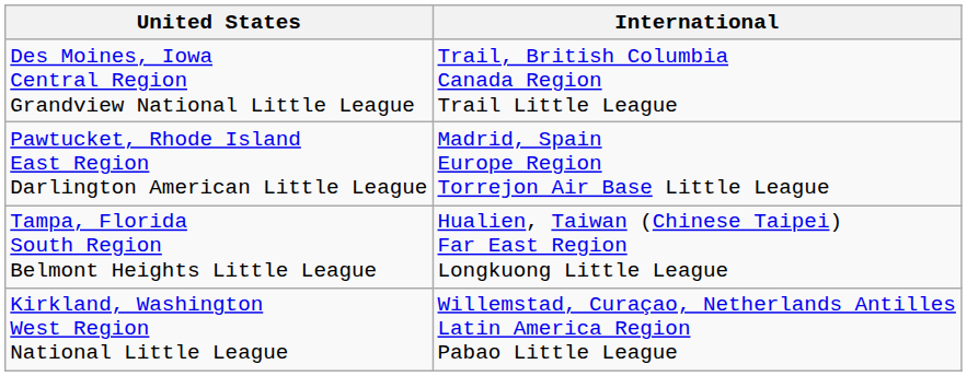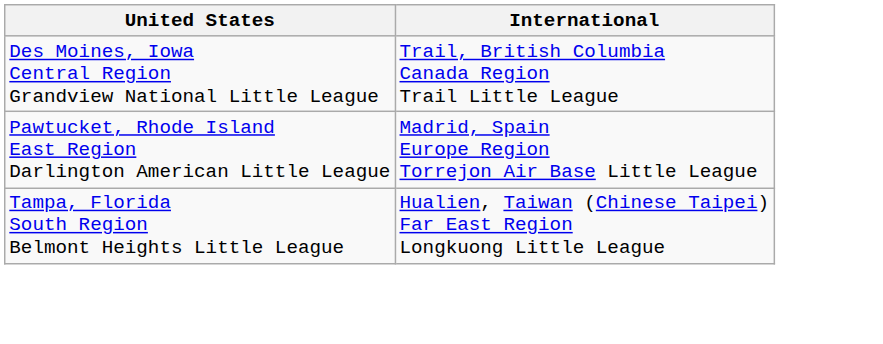- row: Kirkland, Washington West Region National Little League | Willemstad, Curaçao, Netherlands Antilles Latin America Region Pabao Little League
